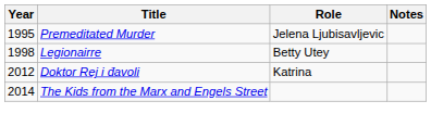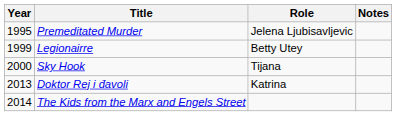Legionairre | Year: 1998 -> 1999
+ row: 2000 | Sky Hook | Tijana
Doktor Rej i đavoli | Year: 2012 -> 2013
